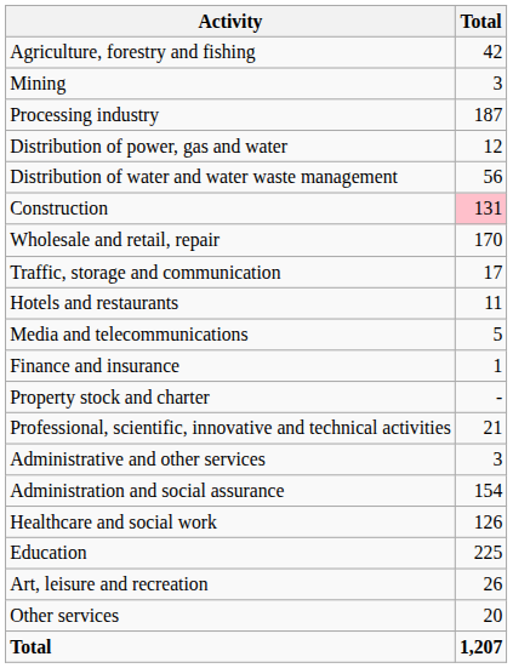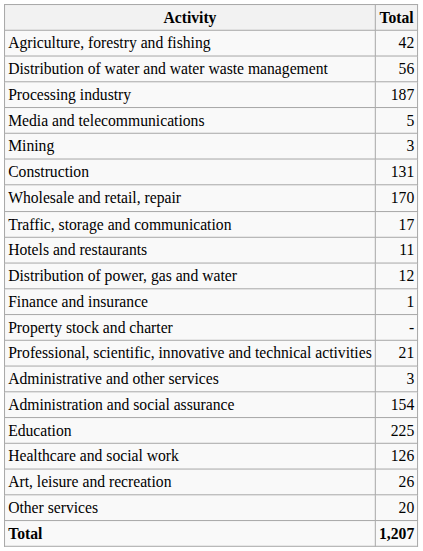rows swapped: Mining <-> Distribution of water and water waste management
rows swapped: Distribution of power, gas and water <-> Media and telecommunications
Construction | Total: pink background -> no background
rows swapped: Education <-> Healthcare and social work
